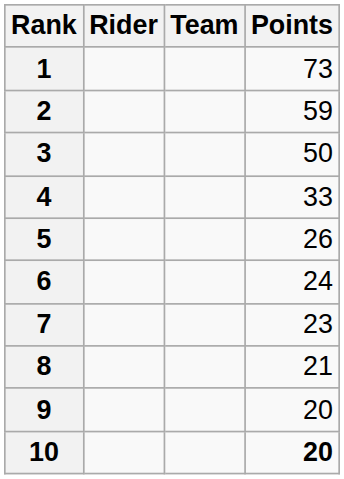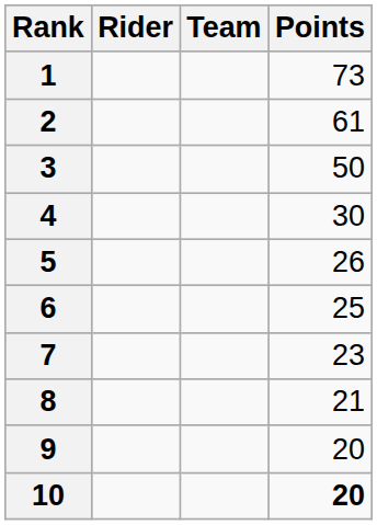2 | Points: 59 -> 61
4 | Points: 33 -> 30
6 | Points: 24 -> 25
